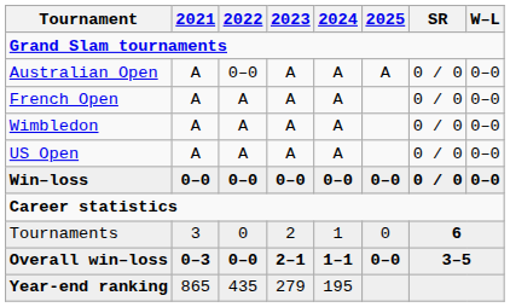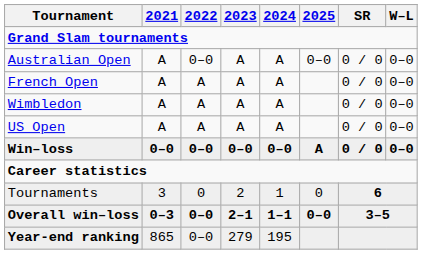Australian Open | 2025: A -> 0–0
Win–loss | 2025: 0–0 -> A
Year-end ranking | 2022: 435 -> 0–0
